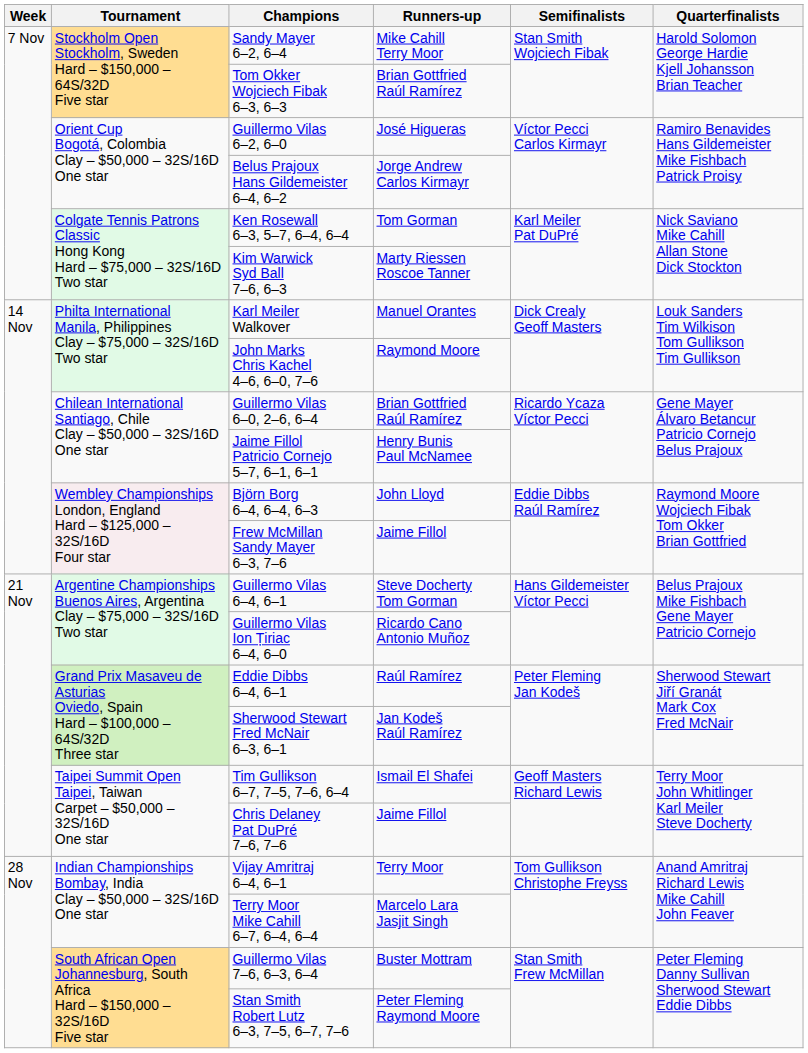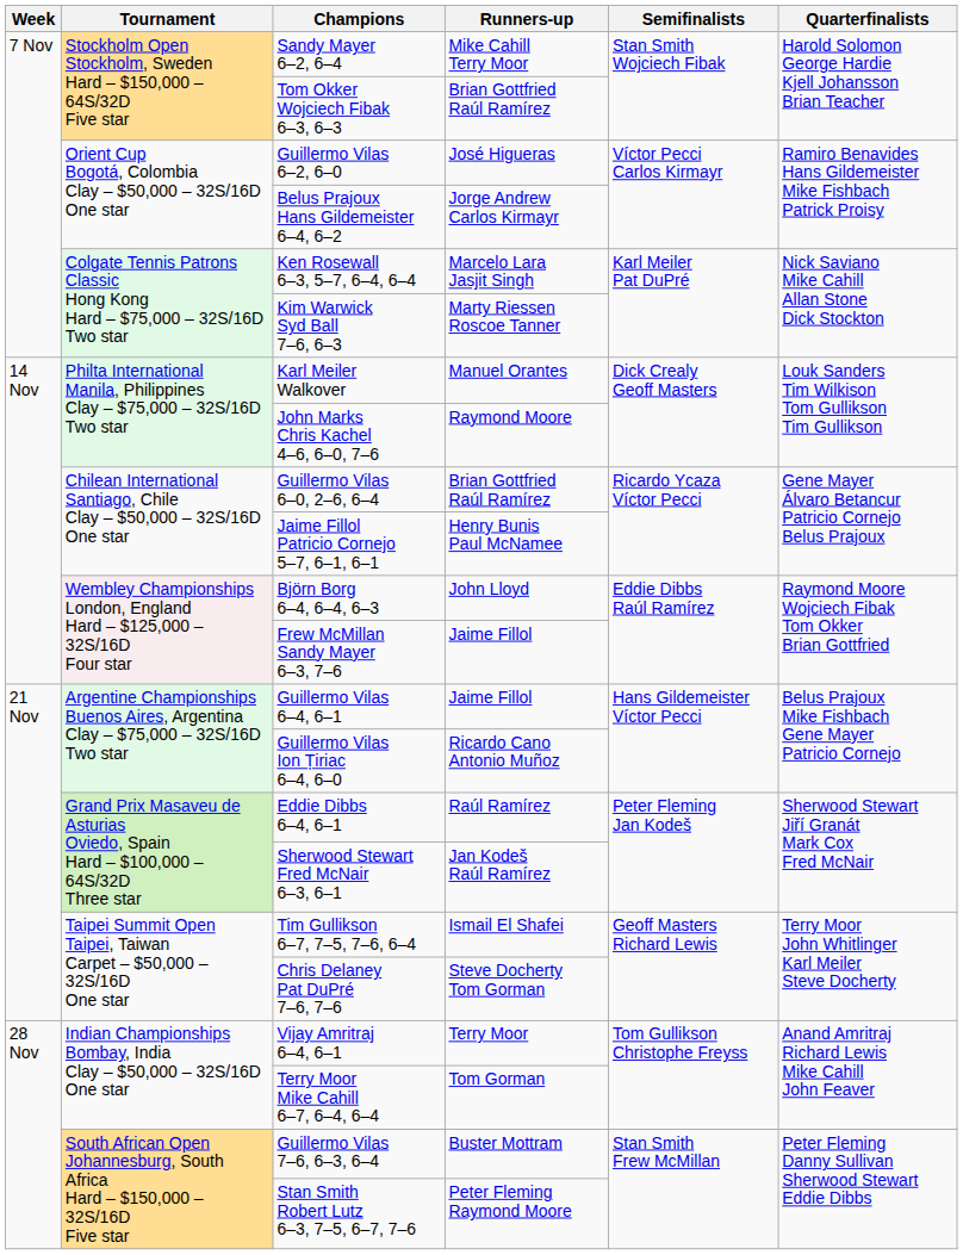Ken Rosewall 6–3, 5–7, 6–4, 6–4 | Runners-up: Tom Gorman -> Marcelo Lara Jasjit Singh
Guillermo Vilas 6–4, 6–1 | Runners-up: Steve Docherty Tom Gorman -> Jaime Fillol
Chris Delaney Pat DuPré 7–6, 7–6 | Runners-up: Jaime Fillol -> Steve Docherty Tom Gorman
Terry Moor Mike Cahill 6–7, 6–4, 6–4 | Runners-up: Marcelo Lara Jasjit Singh -> Tom Gorman
